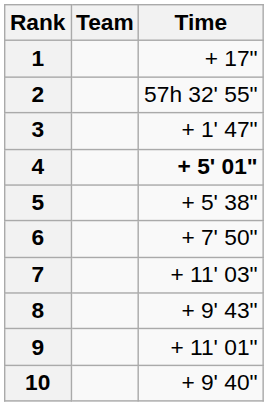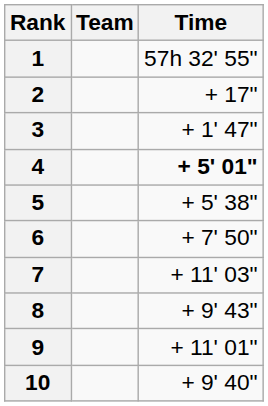1 | Time: + 17" -> 57h 32' 55"
2 | Time: 57h 32' 55" -> + 17"
